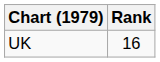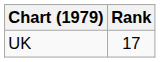UK | Rank: 16 -> 17
